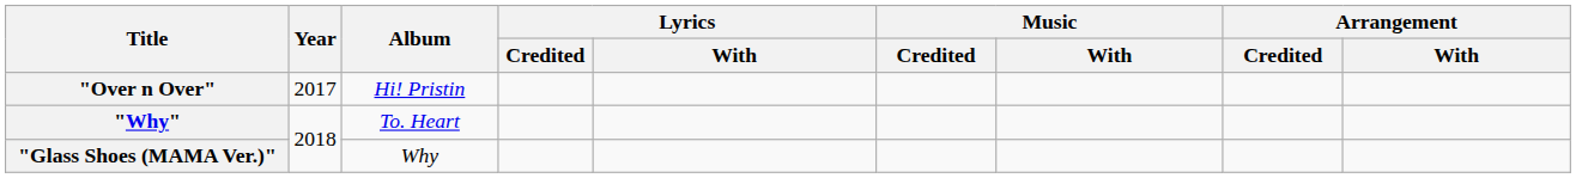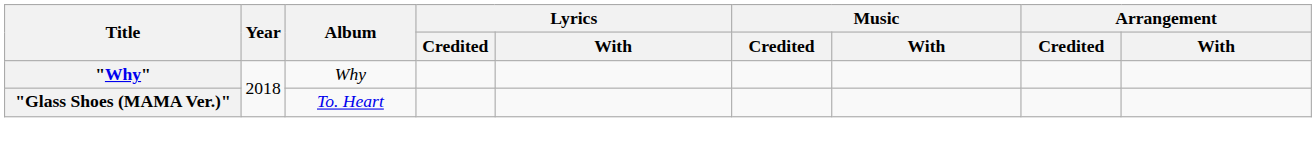- row: "Over n Over" | 2017 | Hi! Pristin
"Why" | Album: To. Heart -> Why
"Glass Shoes (MAMA Ver.)" | Album: Why -> To. Heart
